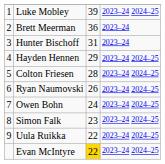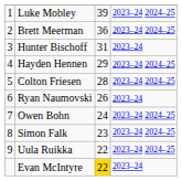Brett Meerman | column 4: 2023–24 -> 2023–24 2024–25
Ryan Naumovski | column 4: 2023–24 2024–25 -> 2023–24
Evan McIntyre | column 4: 2023–24 2024–25 -> 2023–24
